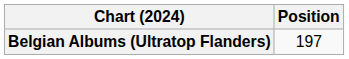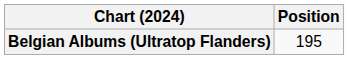Belgian Albums (Ultratop Flanders) | Position: 197 -> 195
